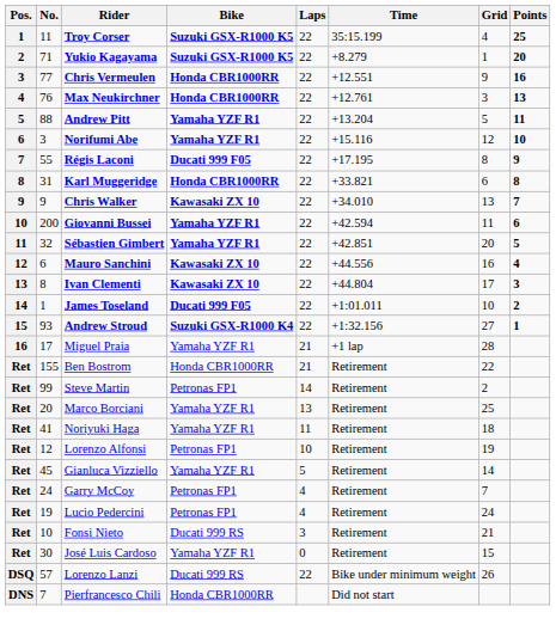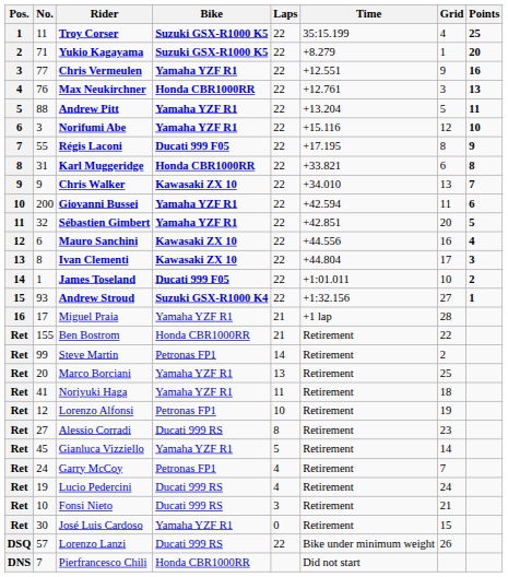Chris Vermeulen | Bike: Honda CBR1000RR -> Yamaha YZF R1
+ row: Ret | 27 | Alessio Corradi | Ducati 999 RS | 8 | Retirement | 23
Lucio Pedercini | Bike: Petronas FP1 -> Ducati 999 RS
